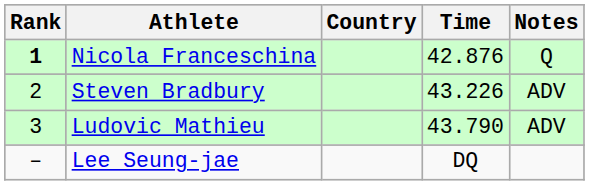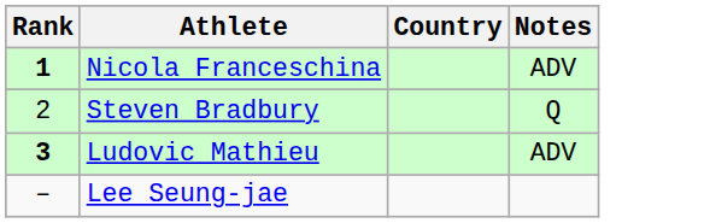- column: Time | 42.876 | 43.226 | 43.790 | DQ
Nicola Franceschina | Notes: Q -> ADV
Steven Bradbury | Notes: ADV -> Q
Ludovic Mathieu | Rank: normal -> bold
